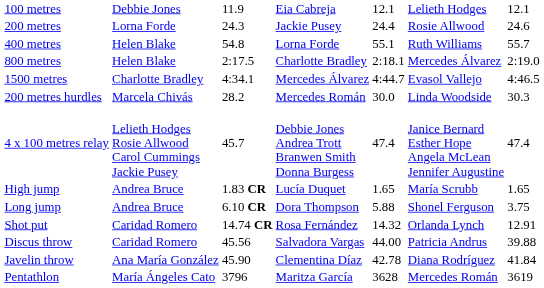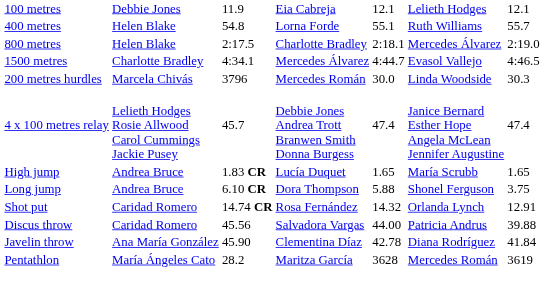- row: 200 metres | Lorna Forde | 24.3 | Jackie Pusey | 24.4 | Rosie Allwood | 24.6
200 metres hurdles | column 3: 28.2 -> 3796
Pentathlon | column 3: 3796 -> 28.2
